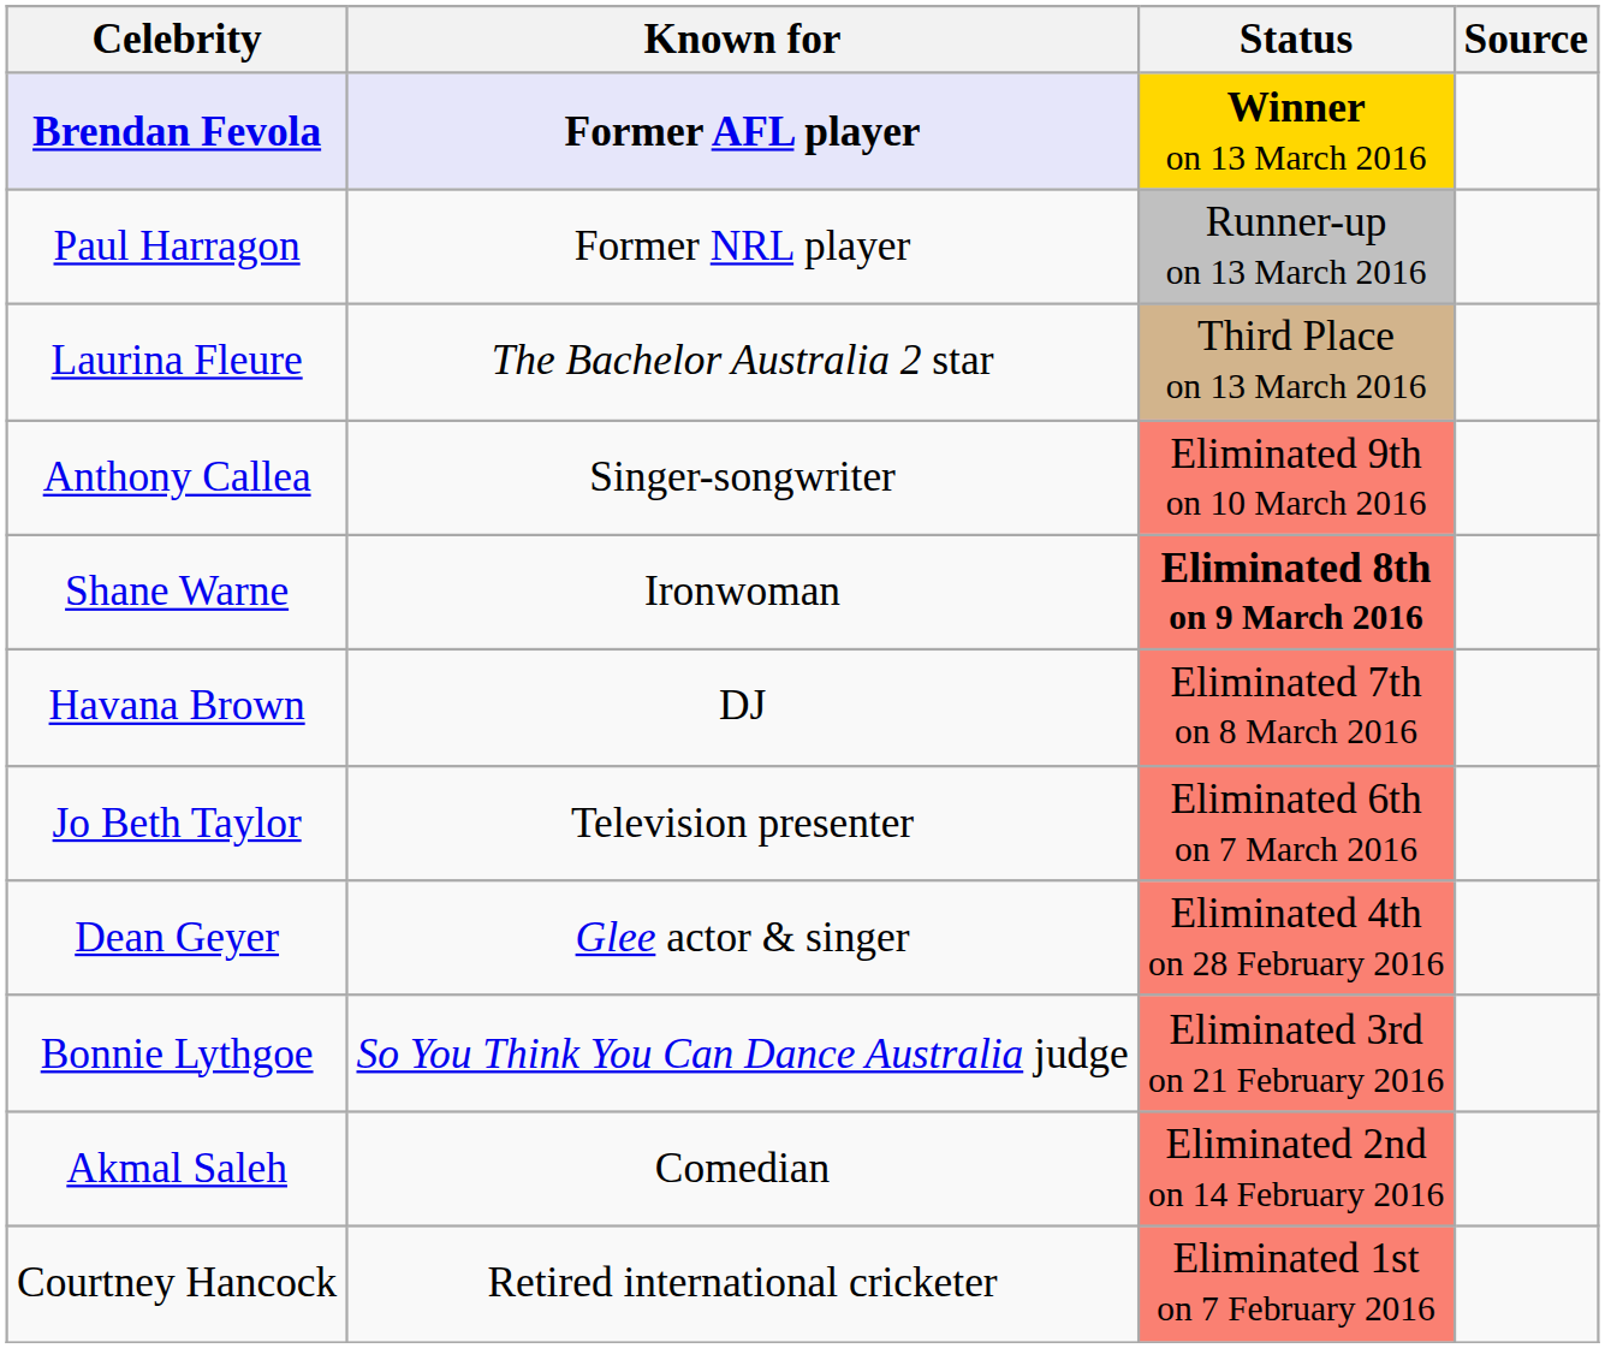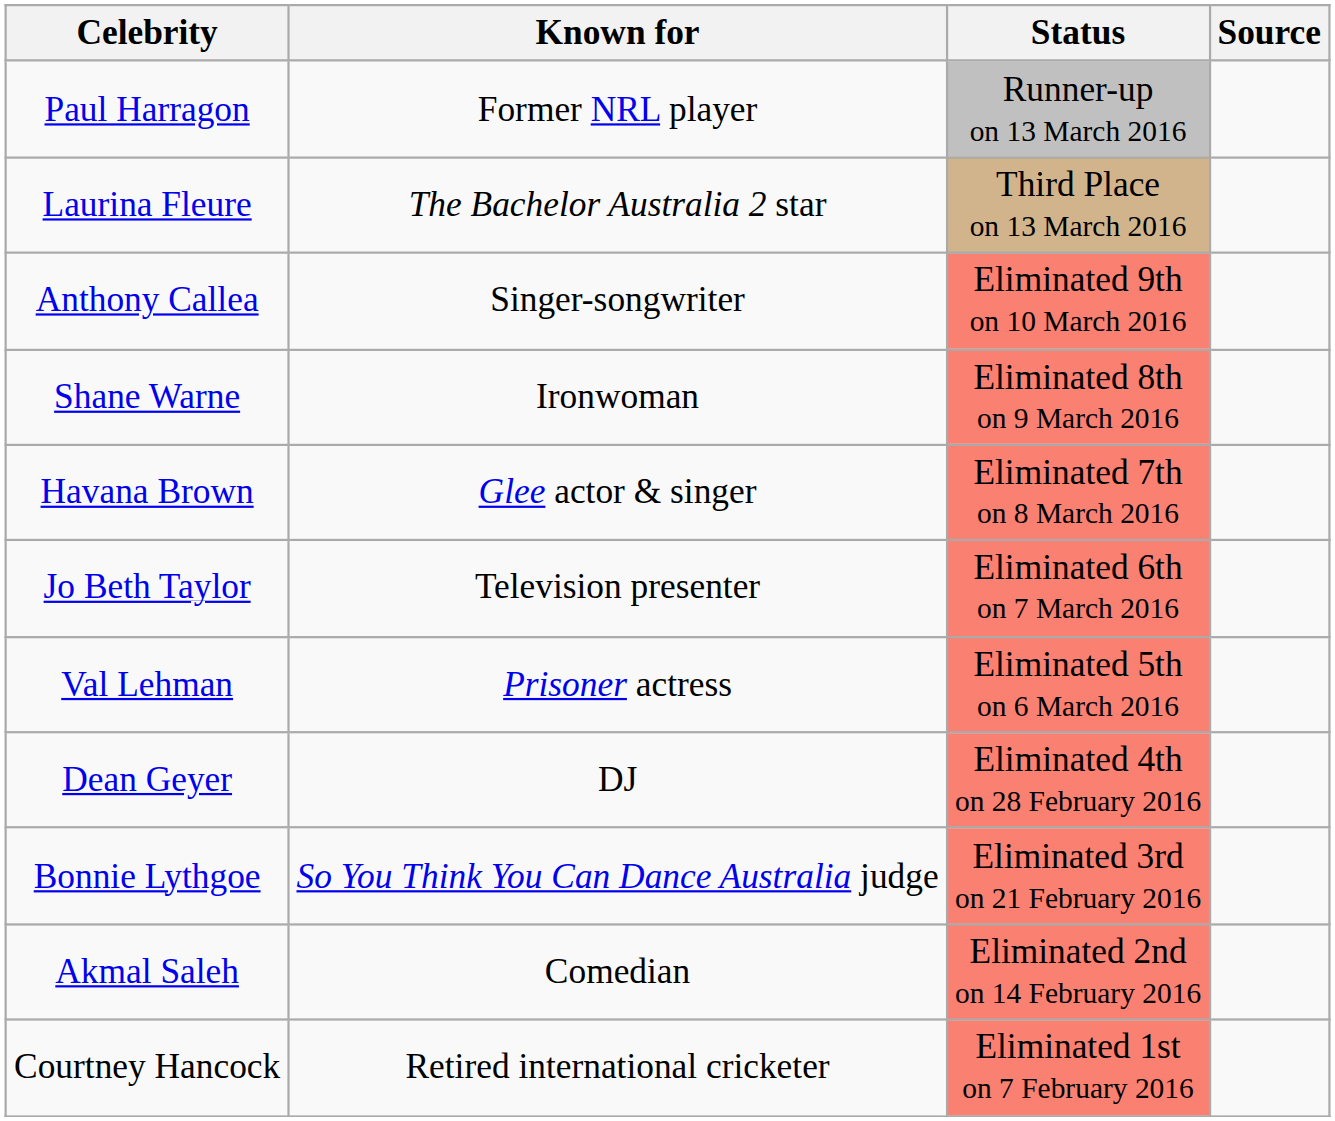- row: Brendan Fevola | Former AFL player | Winner on 13 March 2016
Shane Warne | Status: bold -> normal
Havana Brown | Known for: DJ -> Glee actor & singer
+ row: Val Lehman | Prisoner actress | Eliminated 5th on 6 March 2016
Dean Geyer | Known for: Glee actor & singer -> DJ
